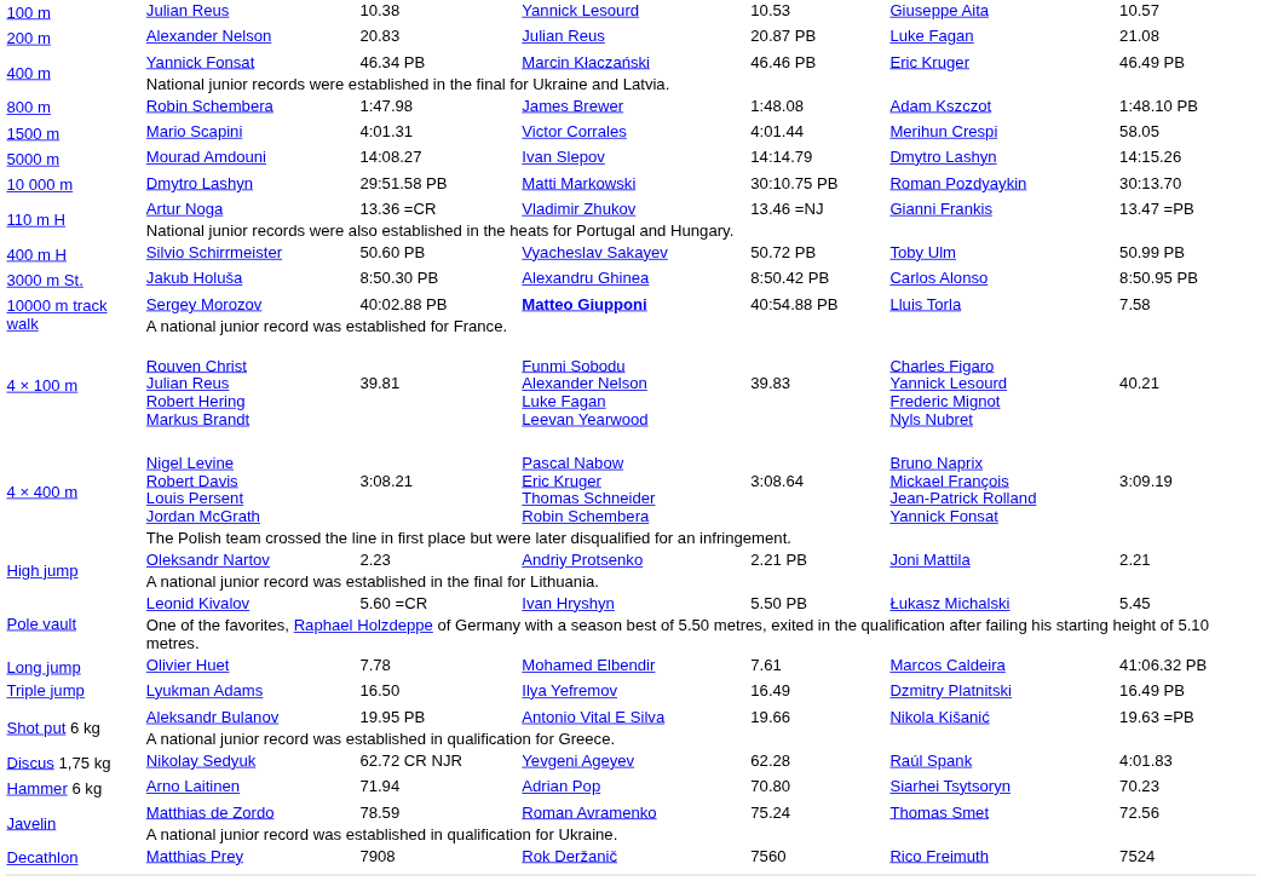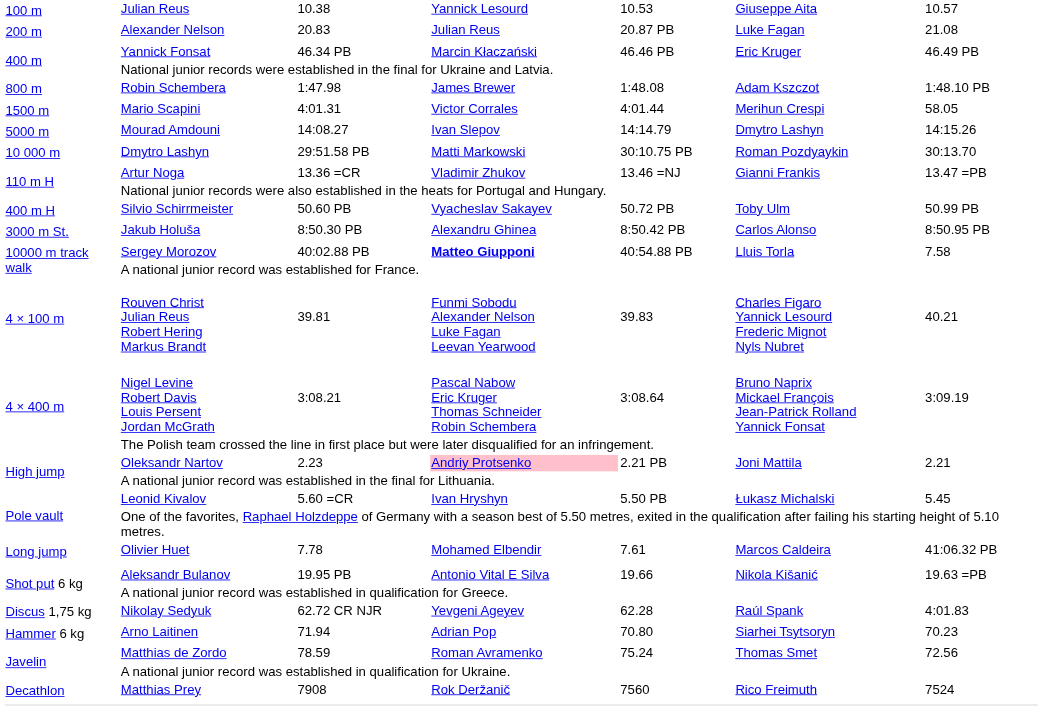Oleksandr Nartov | column 4: no background -> pink background
- row: Triple jump | Lyukman Adams | 16.50 | Ilya Yefremov | 16.49 | Dzmitry Platnitski | 16.49 PB
